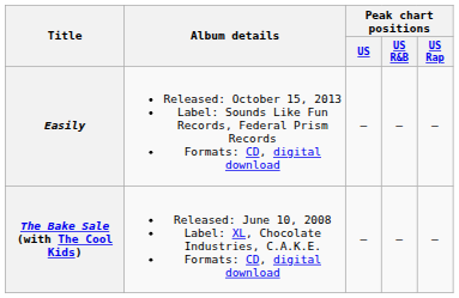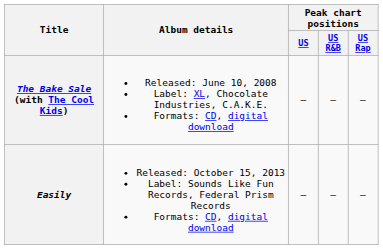rows swapped: The Bake Sale (with The Cool Kids) <-> Easily
